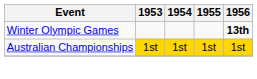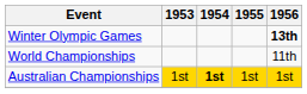+ row: World Championships | 11th
Australian Championships | 1954: normal -> bold
